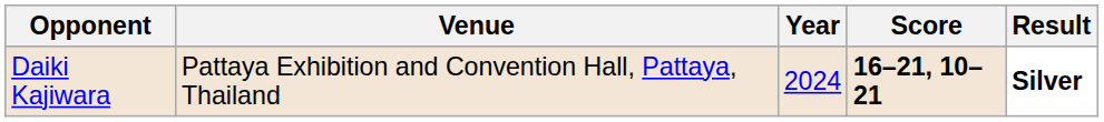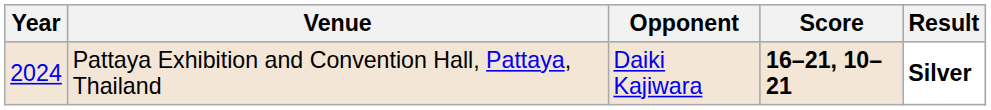columns swapped: Year <-> Opponent
